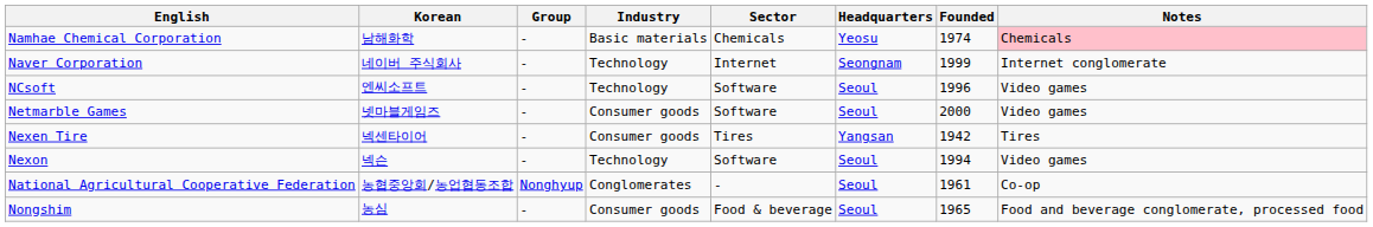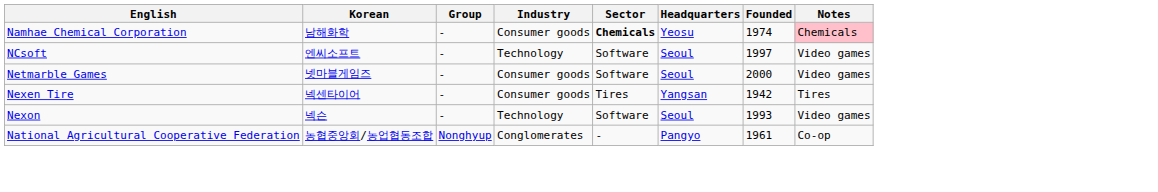Namhae Chemical Corporation | Industry: Basic materials -> Consumer goods
Namhae Chemical Corporation | Sector: normal -> bold
- row: Naver Corporation | 네이버 주식회사 | - | Technology | Internet | Seongnam | 1999 | Internet conglomerate
NCsoft | Founded: 1996 -> 1997
Nexon | Founded: 1994 -> 1993
National Agricultural Cooperative Federation | Headquarters: Seoul -> Pangyo
- row: Nongshim | 농심 | - | Consumer goods | Food & beverage | Seoul | 1965 | Food and beverage conglomerate, processed food
